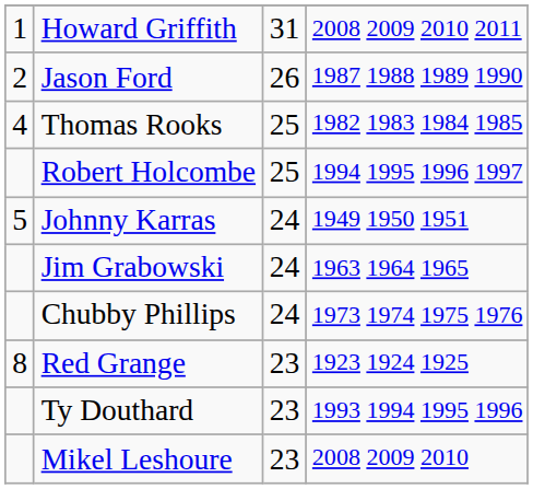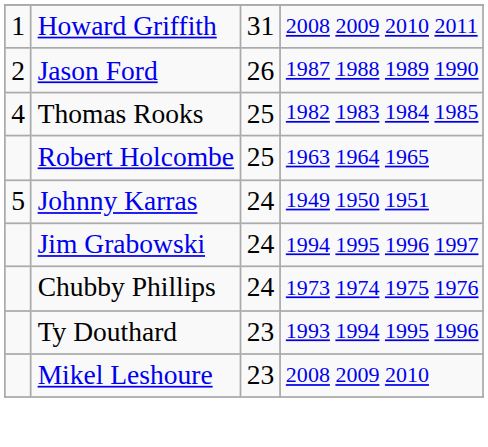Robert Holcombe | column 4: 1994 1995 1996 1997 -> 1963 1964 1965
Jim Grabowski | column 4: 1963 1964 1965 -> 1994 1995 1996 1997
- row: 8 | Red Grange | 23 | 1923 1924 1925
